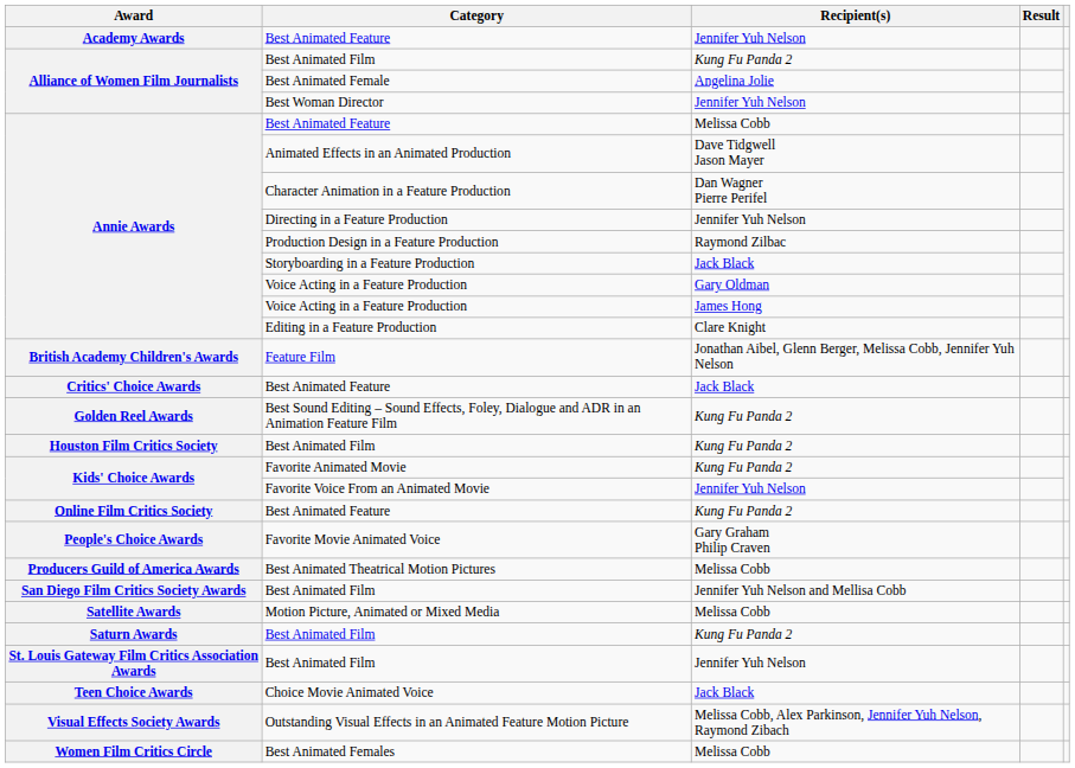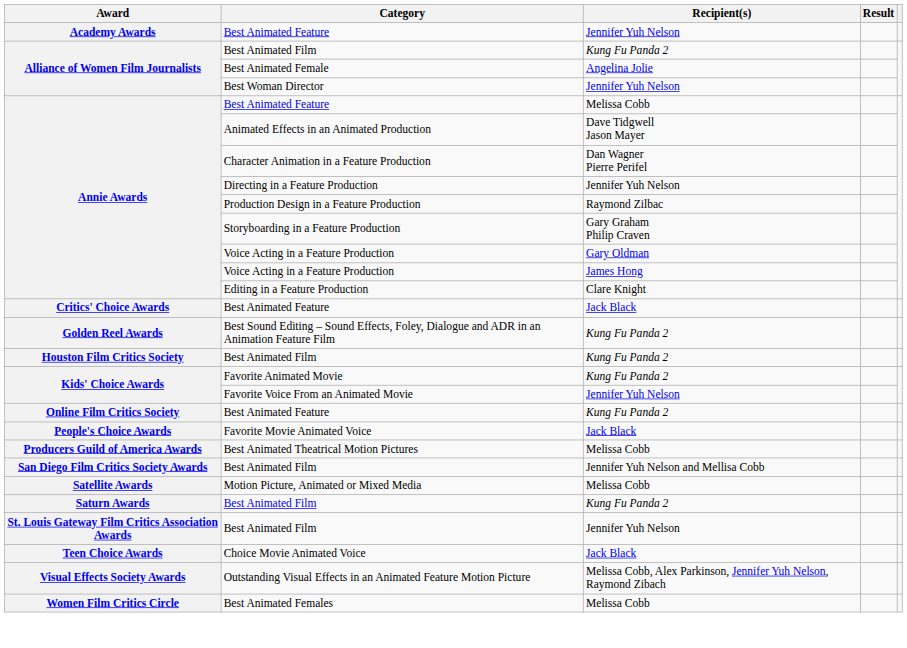Storyboarding in a Feature Production | Recipient(s): Jack Black -> Gary Graham Philip Craven
- row: British Academy Children's Awards | Feature Film | Jonathan Aibel, Glenn Berger, Melissa Cobb, Jennifer Yuh Nelson
Favorite Movie Animated Voice | Recipient(s): Gary Graham Philip Craven -> Jack Black
